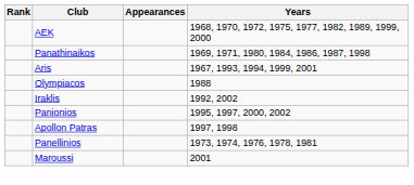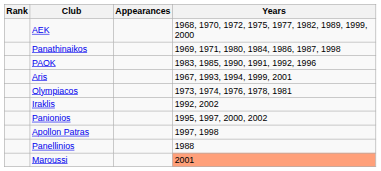+ row: PAOK | 1983, 1985, 1990, 1991, 1992, 1996
Olympiacos | Years: 1988 -> 1973, 1974, 1976, 1978, 1981
Panellinios | Years: 1973, 1974, 1976, 1978, 1981 -> 1988
Maroussi | Years: no background -> lightsalmon background
